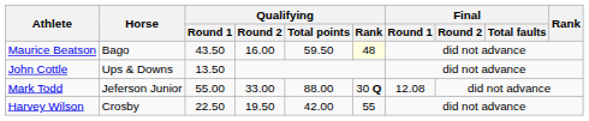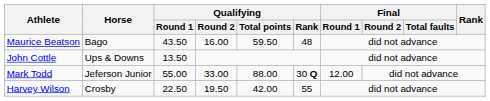Maurice Beatson | Qualifying / Rank: lightyellow background -> no background
Mark Todd | Final / Round 1: 12.08 -> 12.00
